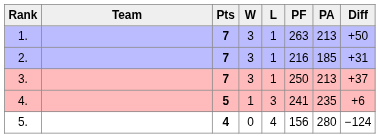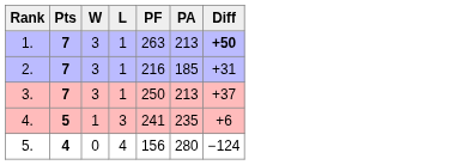- column: Team
1. | Diff: normal -> bold
